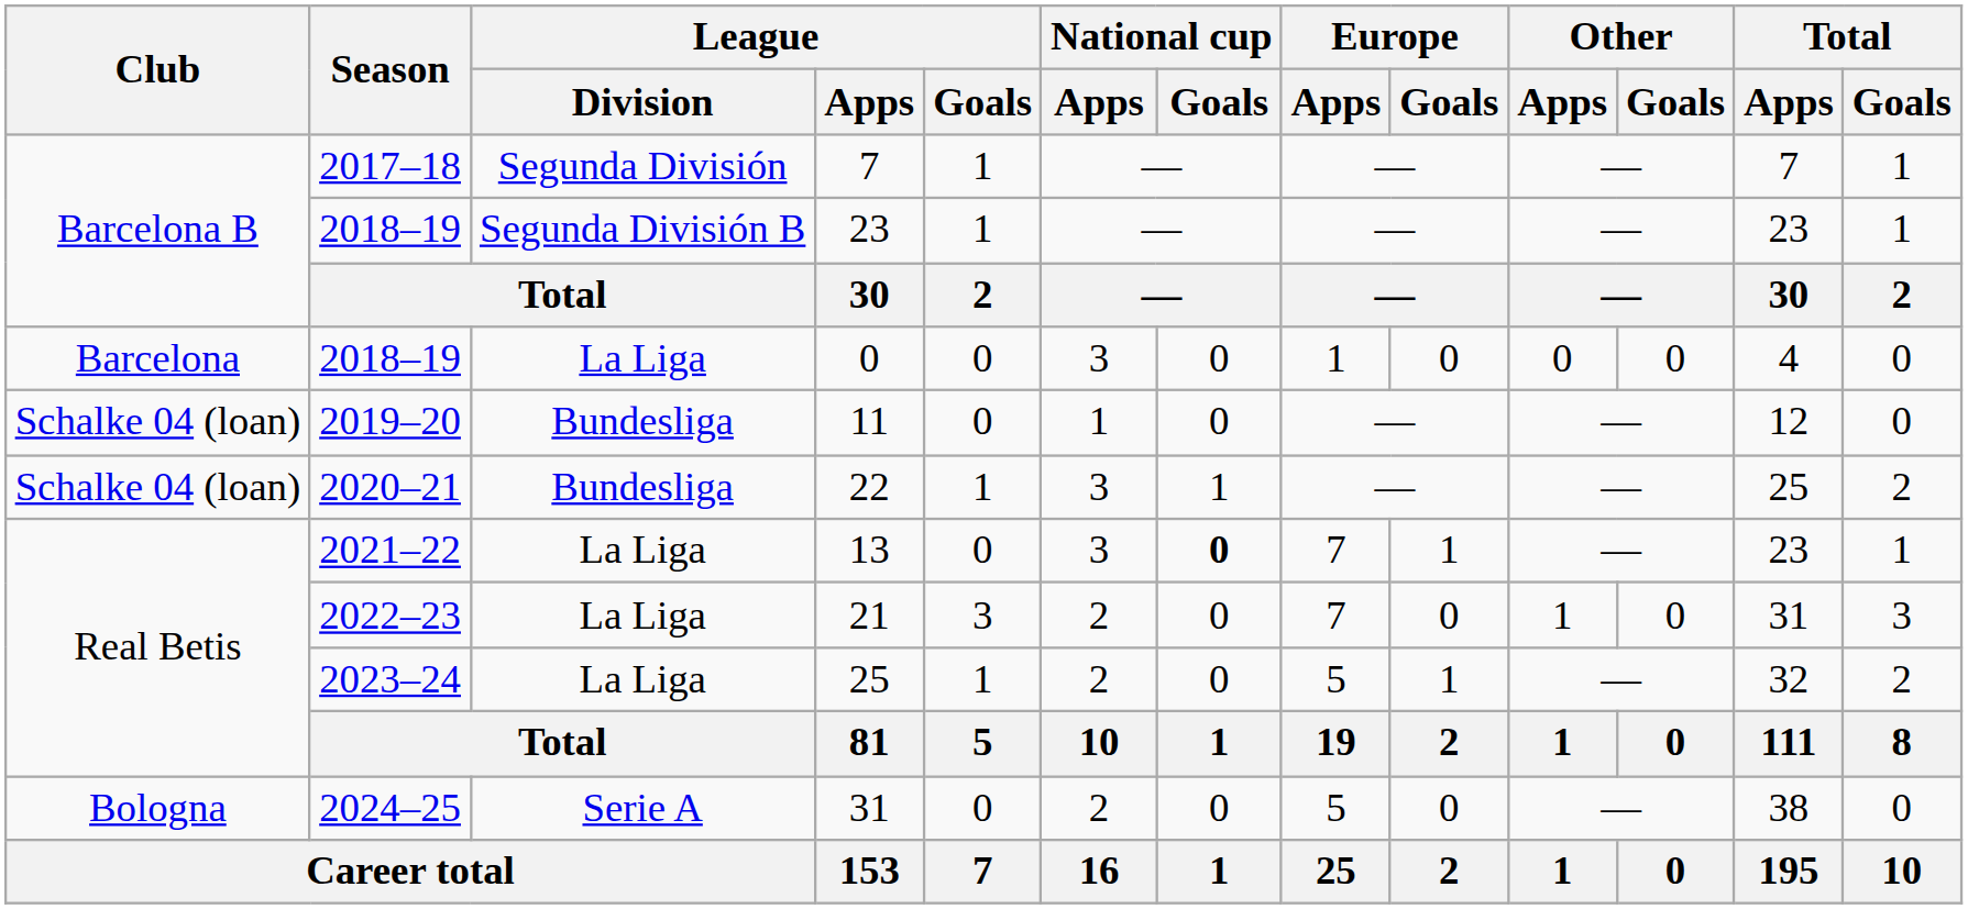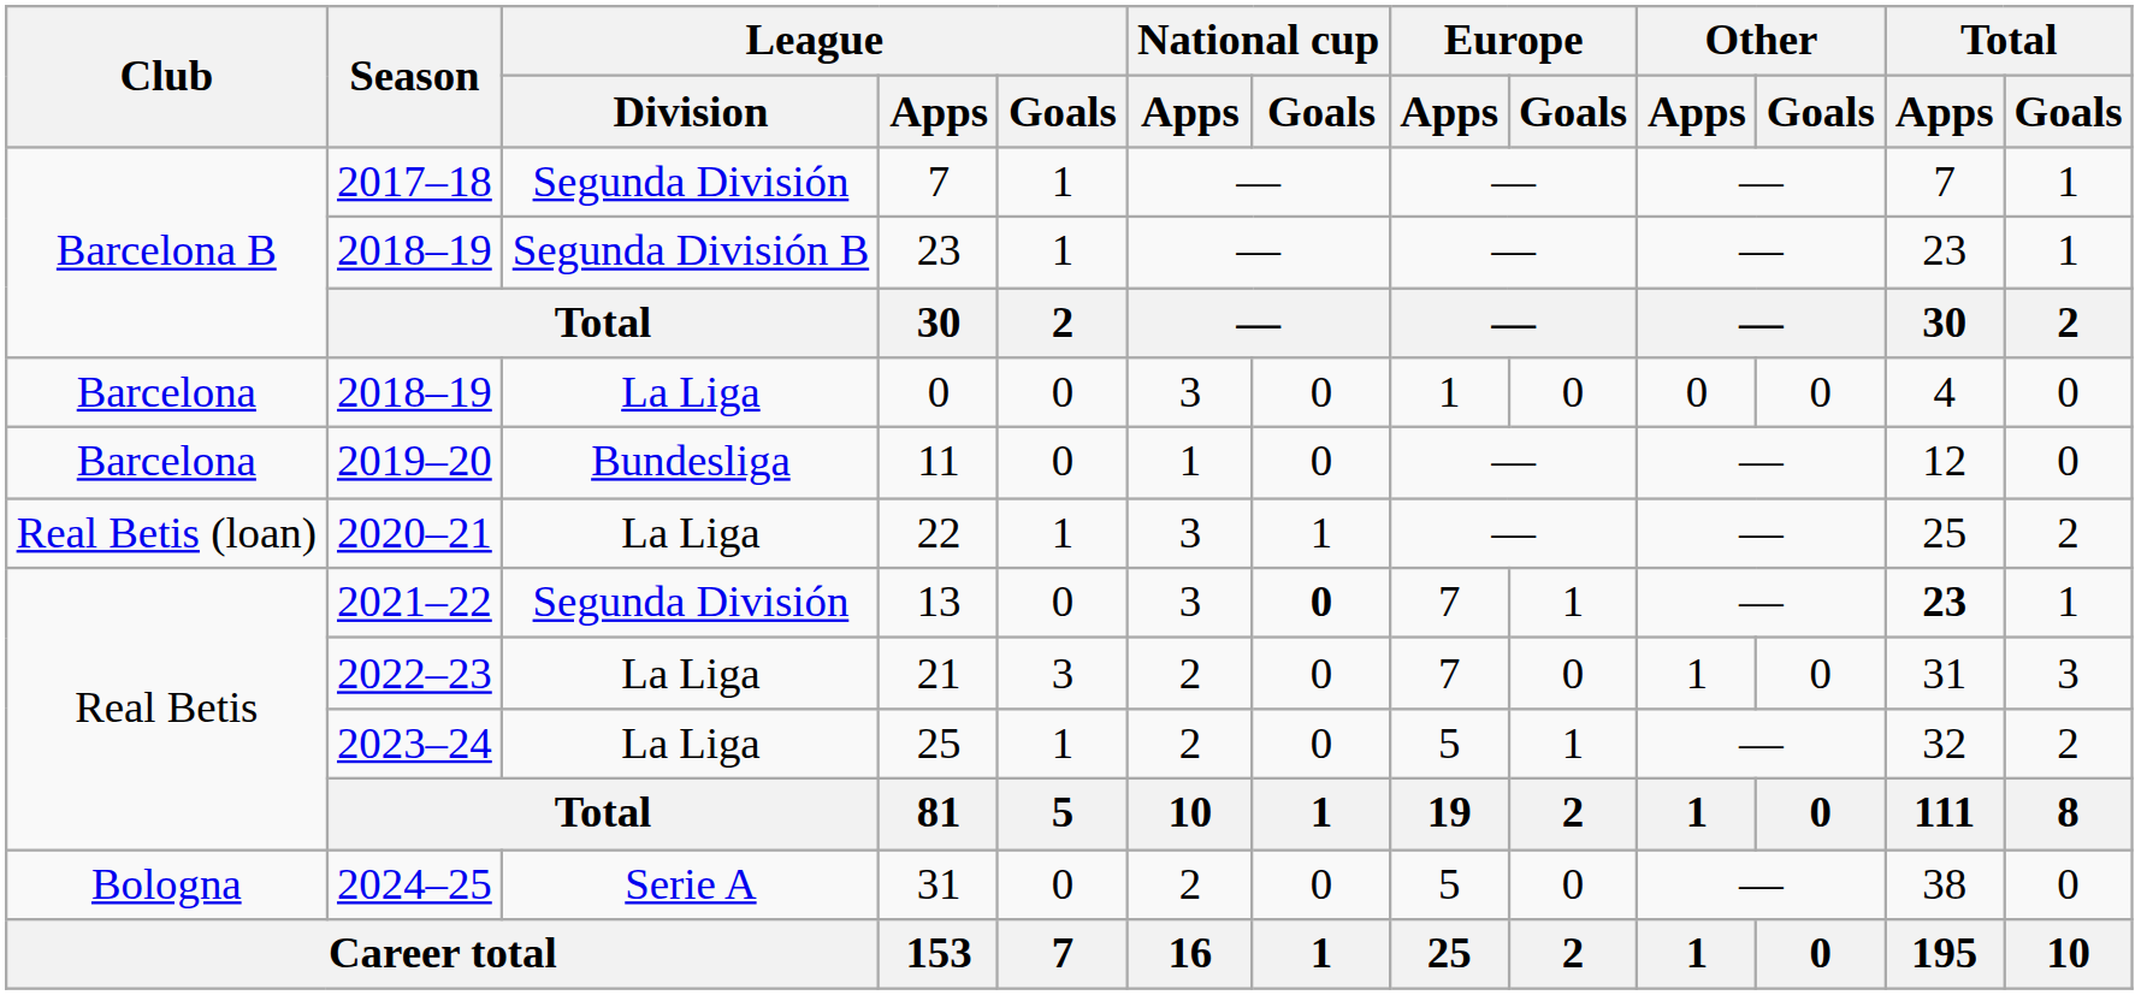11 | Club: Schalke 04 (loan) -> Barcelona
22 | Club: Schalke 04 (loan) -> Real Betis (loan)
22 | League / Division: Bundesliga -> La Liga
13 | League / Division: La Liga -> Segunda División
13 | Total / Apps: normal -> bold
